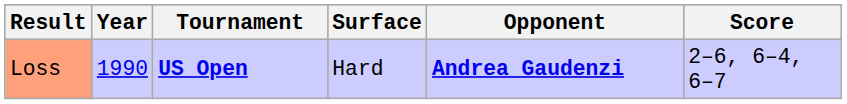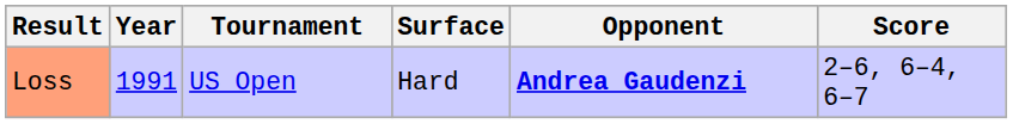Loss | Year: 1990 -> 1991
Loss | Tournament: bold -> normal
